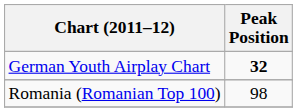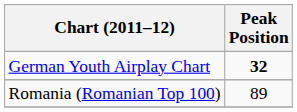Romania (Romanian Top 100) | Peak Position: 98 -> 89
